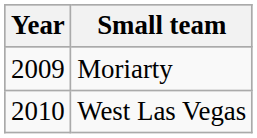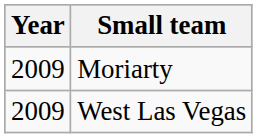West Las Vegas | Year: 2010 -> 2009
